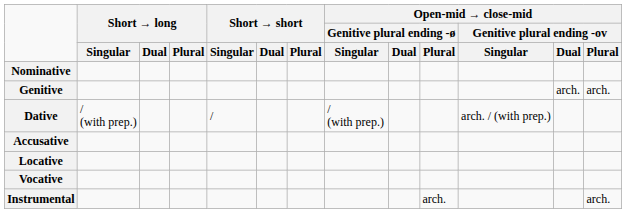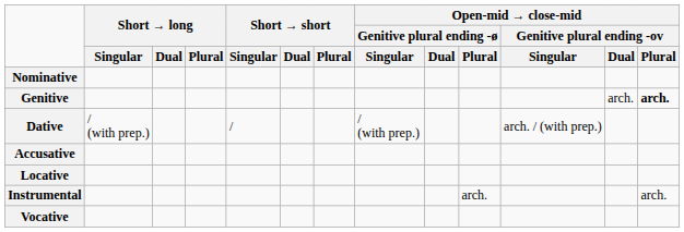Genitive | Open-mid → close-mid / Genitive plural ending -ov / Plural: normal -> bold
rows swapped: Instrumental <-> Vocative
